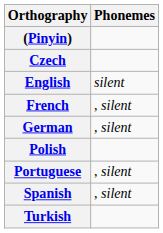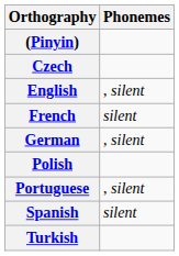English | Phonemes: silent -> , silent
French | Phonemes: , silent -> silent
Spanish | Phonemes: , silent -> silent
